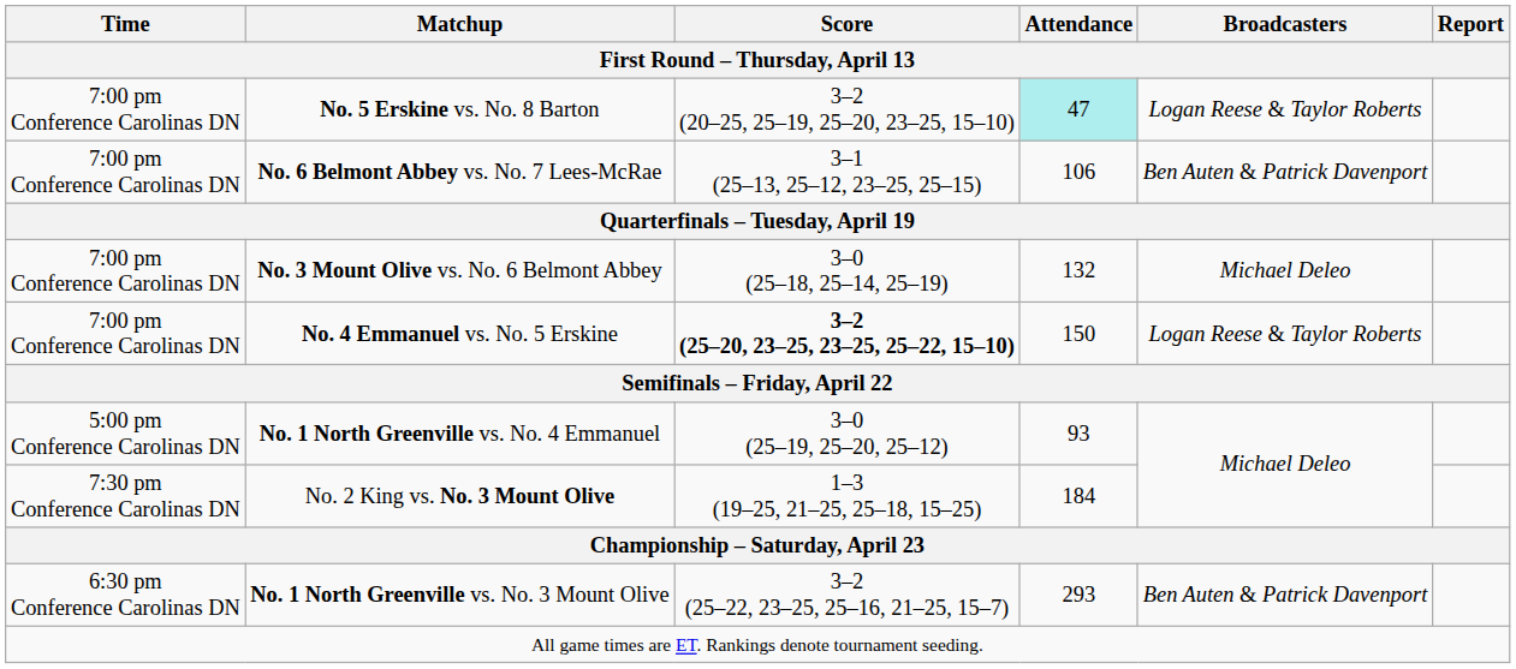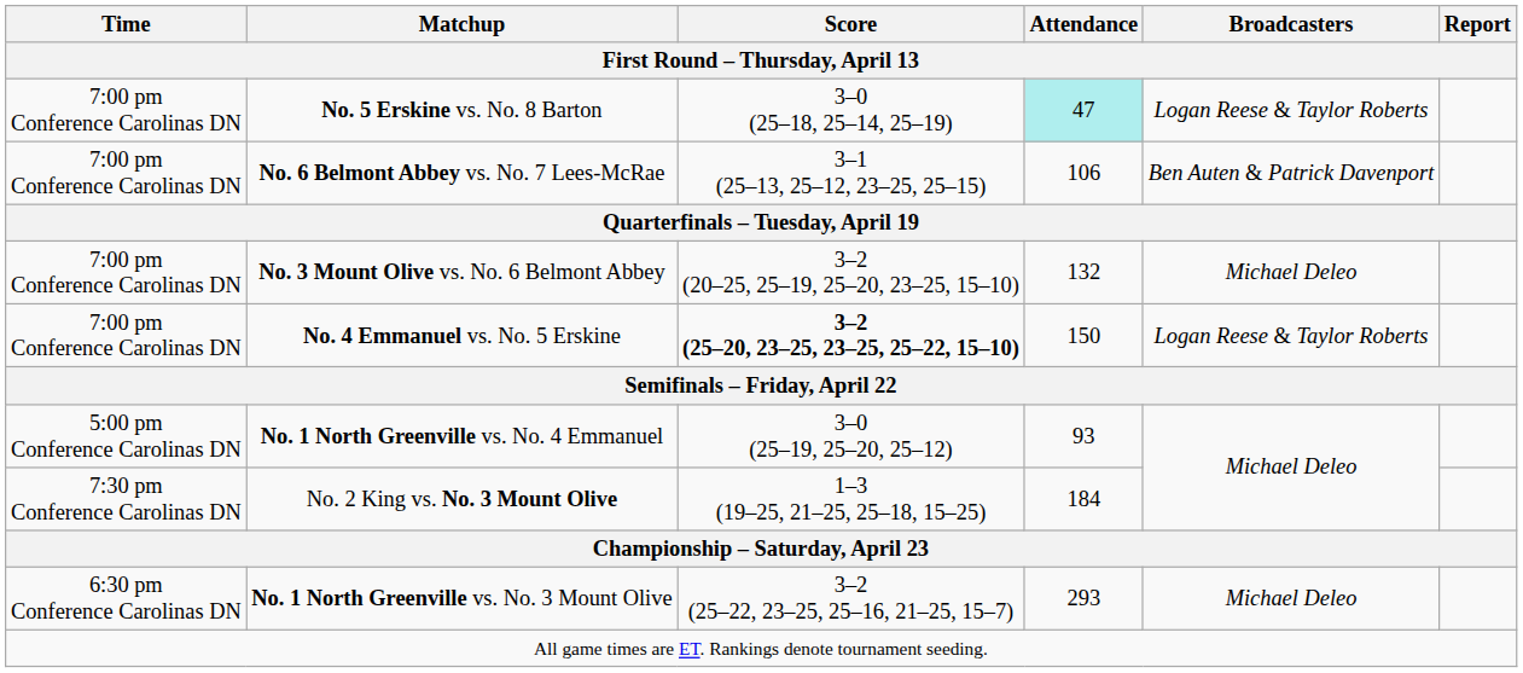No. 5 Erskine vs. No. 8 Barton | Score: 3–2 (20–25, 25–19, 25–20, 23–25, 15–10) -> 3–0 (25–18, 25–14, 25–19)
No. 3 Mount Olive vs. No. 6 Belmont Abbey | Score: 3–0 (25–18, 25–14, 25–19) -> 3–2 (20–25, 25–19, 25–20, 23–25, 15–10)
No. 1 North Greenville vs. No. 3 Mount Olive | Broadcasters: Ben Auten & Patrick Davenport -> Michael Deleo
